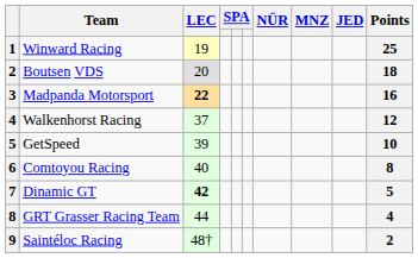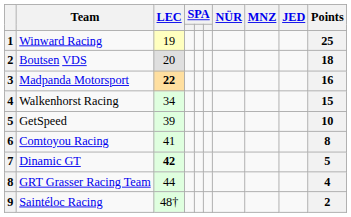Walkenhorst Racing | LEC: 37 -> 34
Walkenhorst Racing | Points: 12 -> 15
Comtoyou Racing | LEC: 40 -> 41
